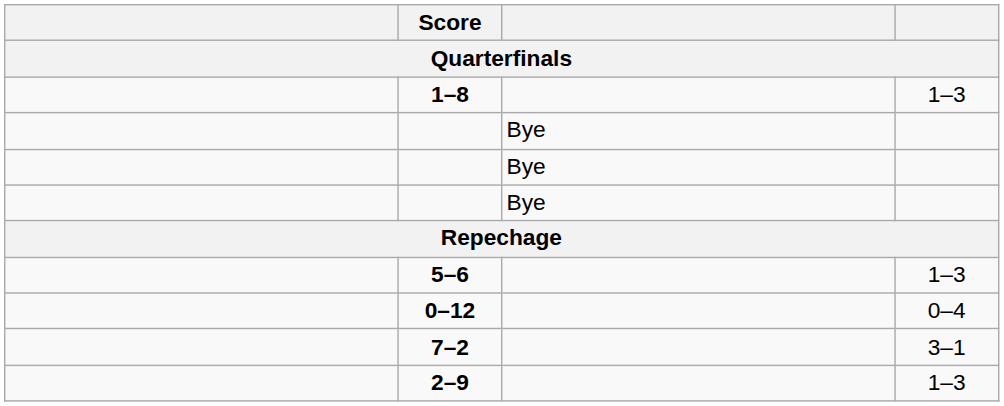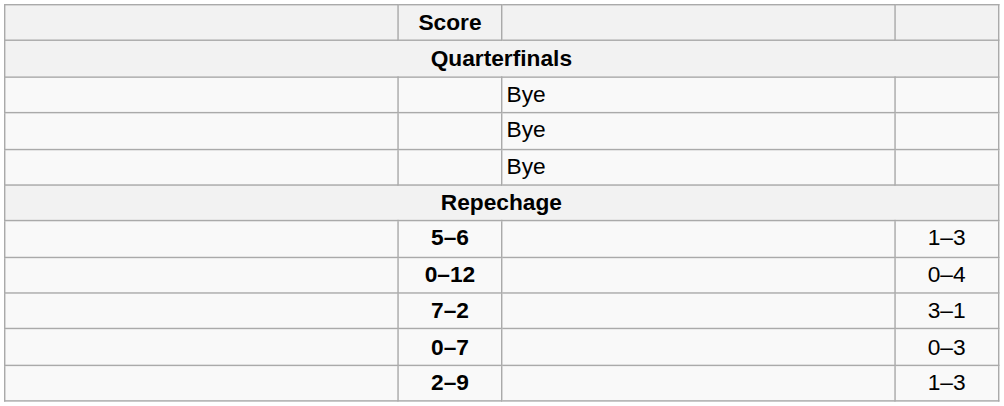- row: 1–8 | 1–3
+ row: 0–7 | 0–3
